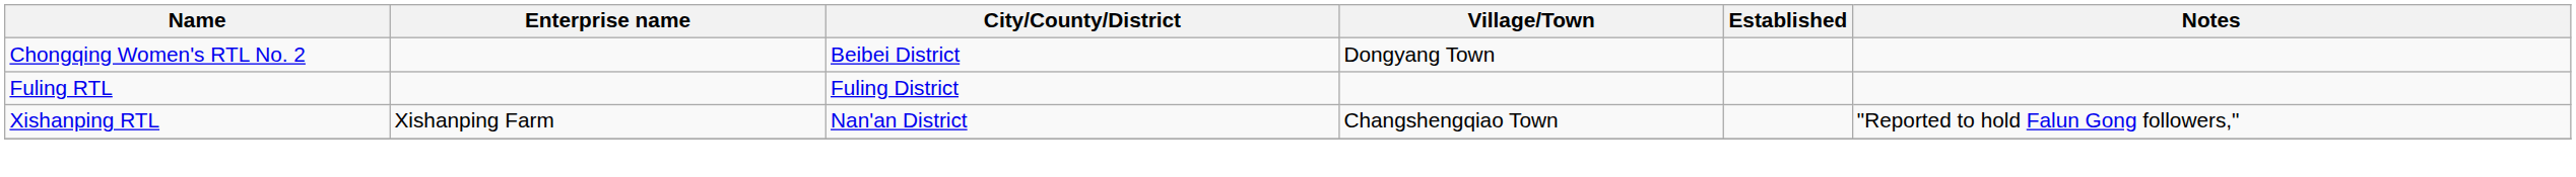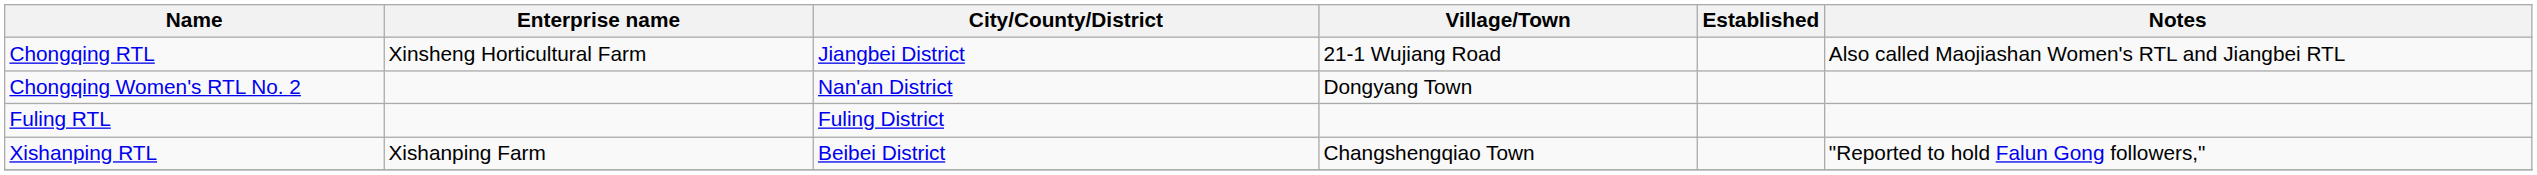+ row: Chongqing RTL | Xinsheng Horticultural Farm | Jiangbei District | 21-1 Wujiang Road | Also called Maojiashan Women's RTL and Jiangbei RTL
Chongqing Women's RTL No. 2 | City/County/District: Beibei District -> Nan'an District
Xishanping RTL | City/County/District: Nan'an District -> Beibei District
